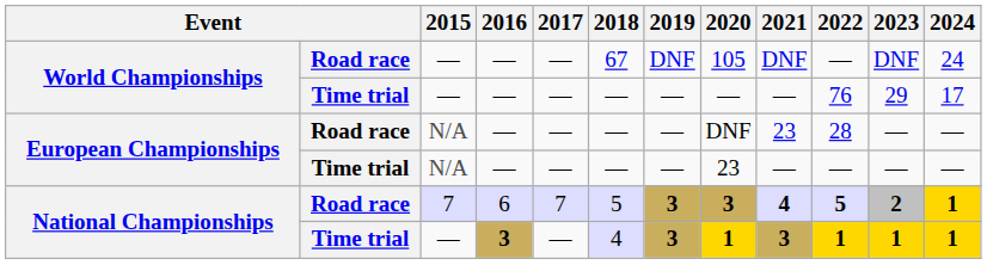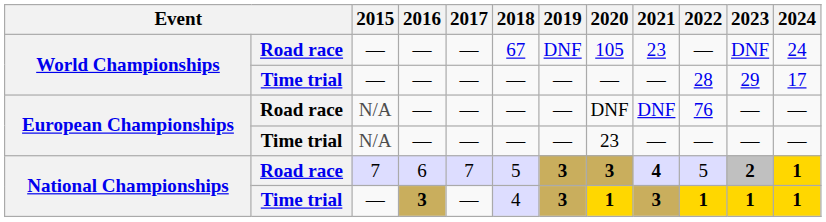World Championships / Road race | 2021: DNF -> 23
World Championships / Time trial | 2022: 76 -> 28
European Championships / Road race | 2021: 23 -> DNF
European Championships / Road race | 2022: 28 -> 76
National Championships / Road race | 2022: bold -> normal
